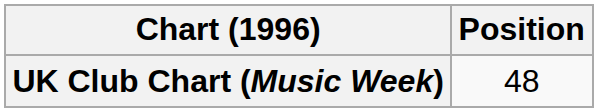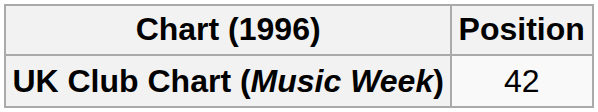UK Club Chart (Music Week) | Position: 48 -> 42
